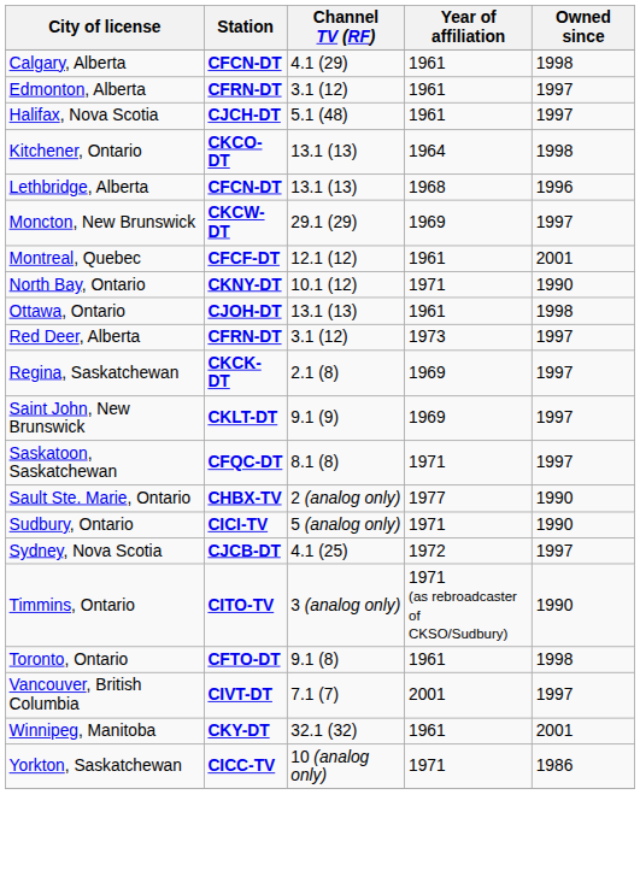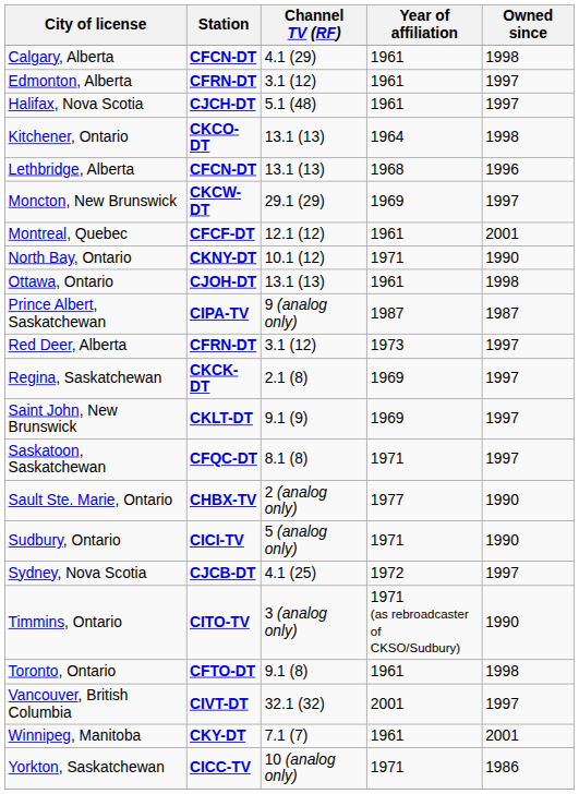+ row: Prince Albert, Saskatchewan | CIPA-TV | 9 (analog only) | 1987 | 1987
Vancouver, British Columbia | Channel TV (RF): 7.1 (7) -> 32.1 (32)
Winnipeg, Manitoba | Channel TV (RF): 32.1 (32) -> 7.1 (7)
